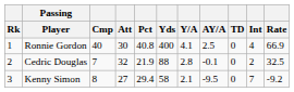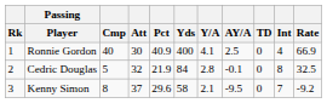Ronnie Gordon | Pct: 40.8 -> 40.9
Cedric Douglas | Cmp: 7 -> 5
Cedric Douglas | Yds: 88 -> 84
Cedric Douglas | Int: 2 -> 8
Kenny Simon | Att: 27 -> 37
Kenny Simon | Pct: 29.4 -> 29.6
